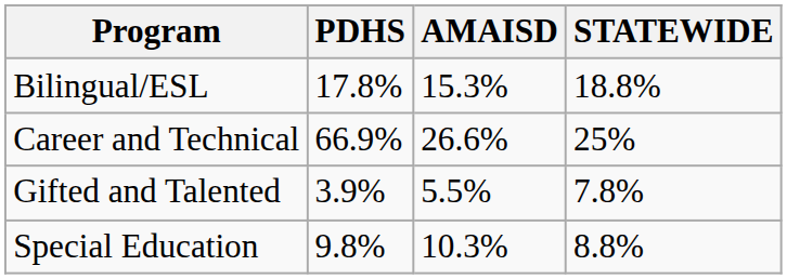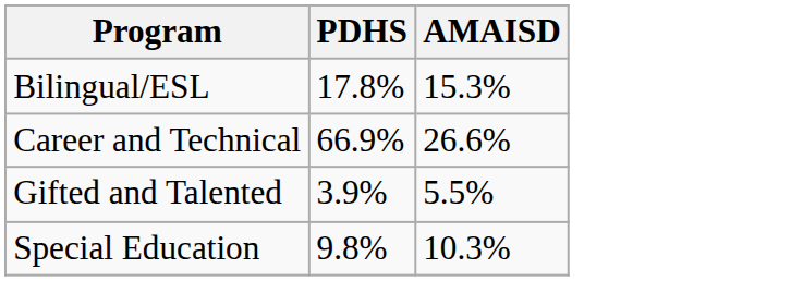- column: STATEWIDE | 18.8% | 25% | 7.8% | 8.8%
